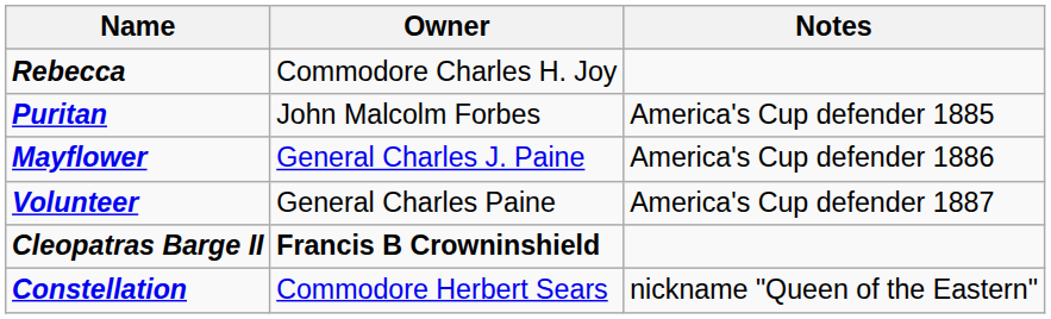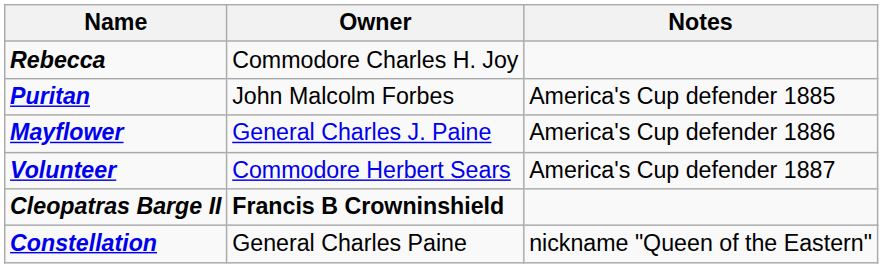Volunteer | Owner: General Charles Paine -> Commodore Herbert Sears
Constellation | Owner: Commodore Herbert Sears -> General Charles Paine
